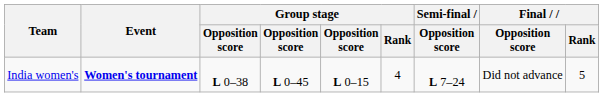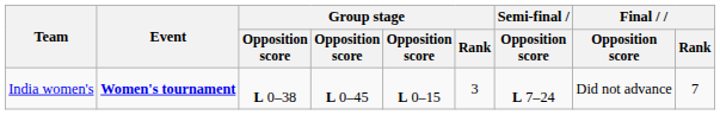India women's | Group stage / Rank: 4 -> 3
India women's | Final / Rank: 5 -> 7
